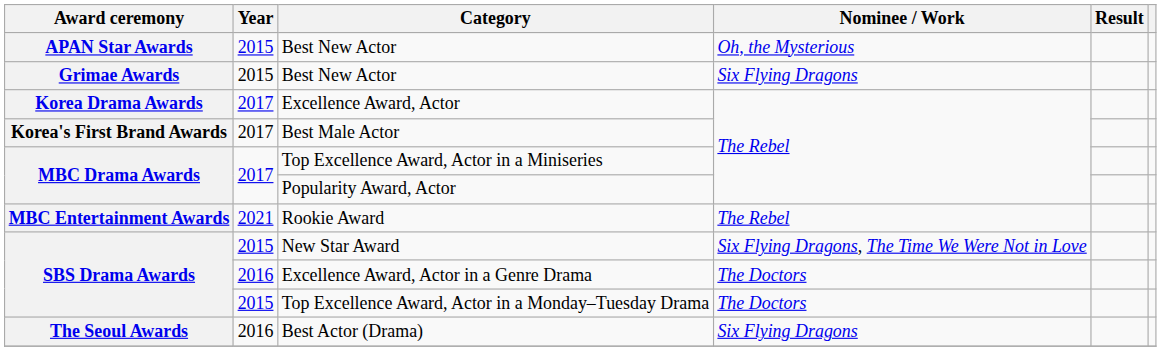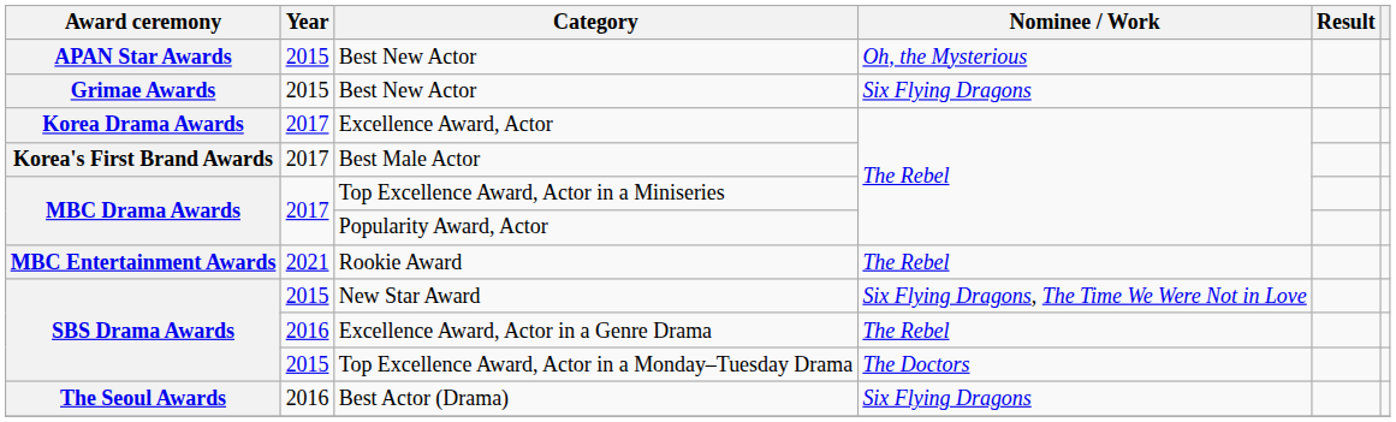Excellence Award, Actor in a Genre Drama | Nominee / Work: The Doctors -> The Rebel
